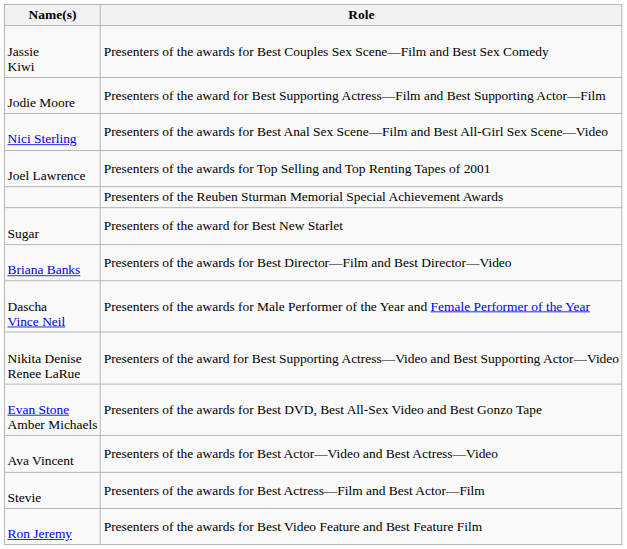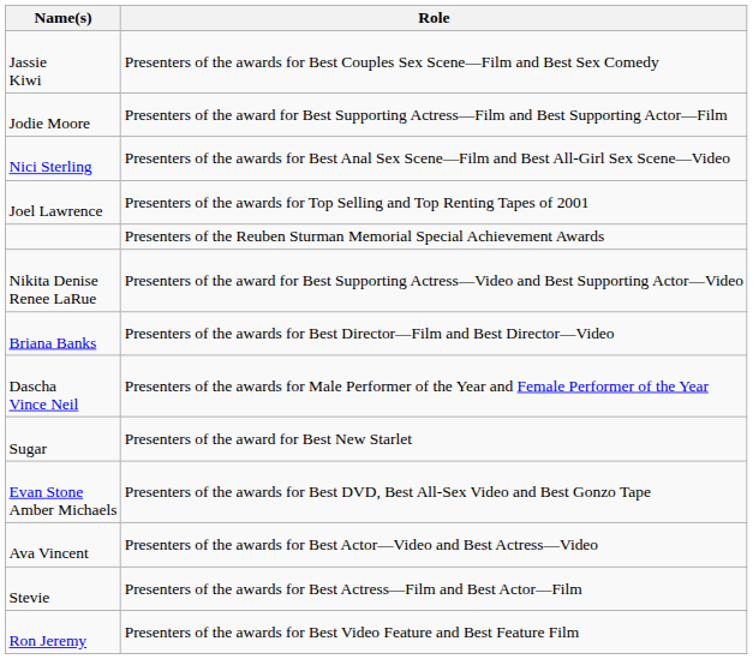rows swapped: Nikita Denise Renee LaRue <-> Sugar
